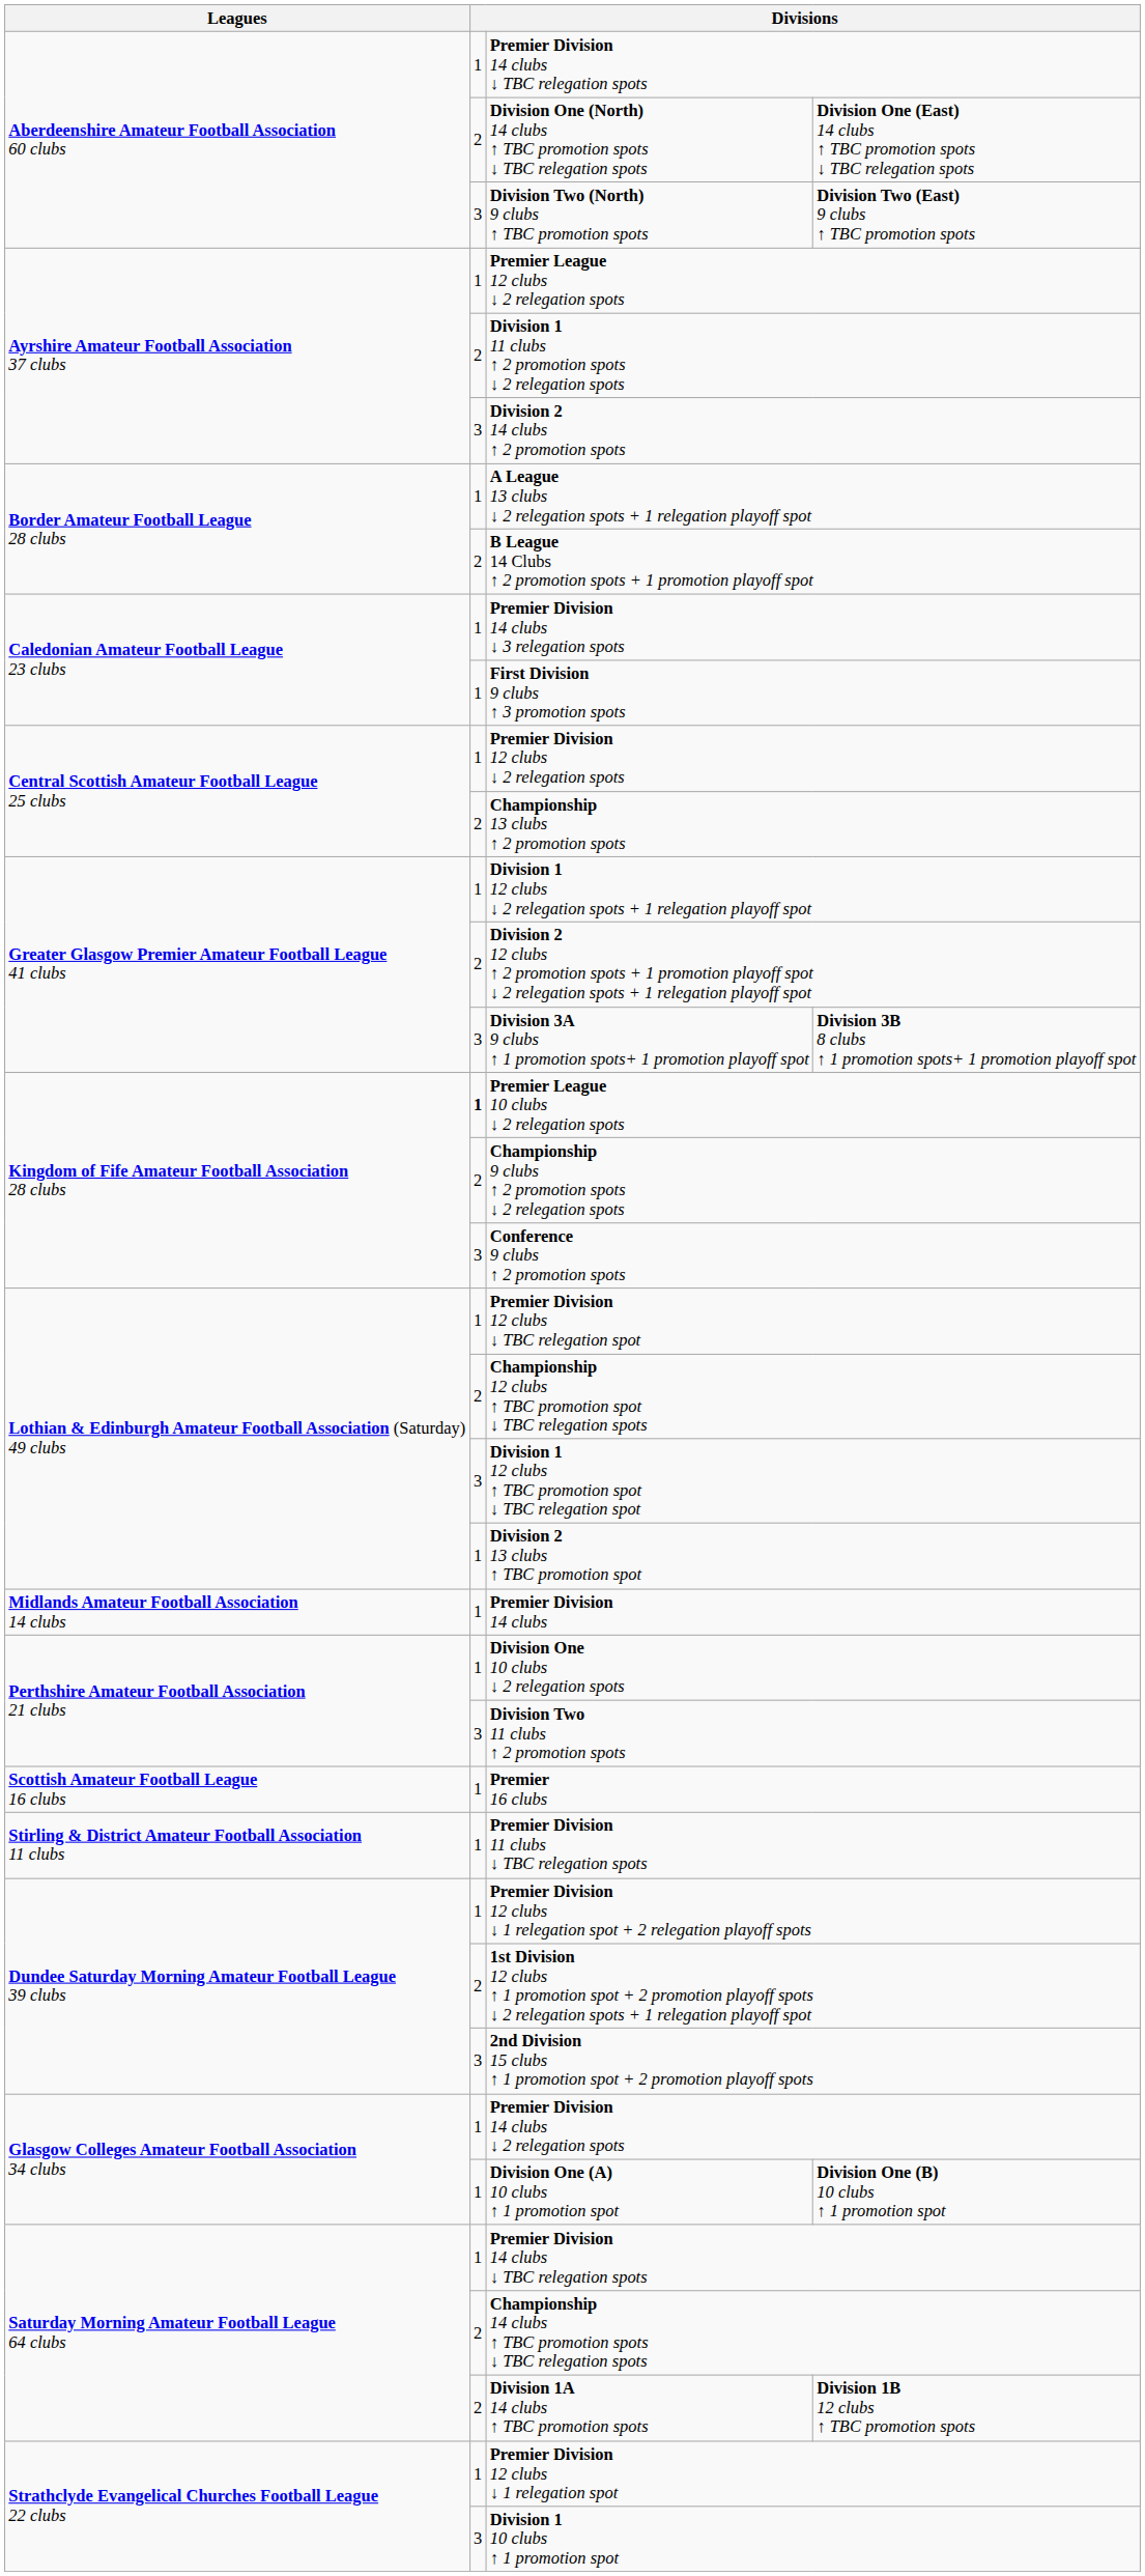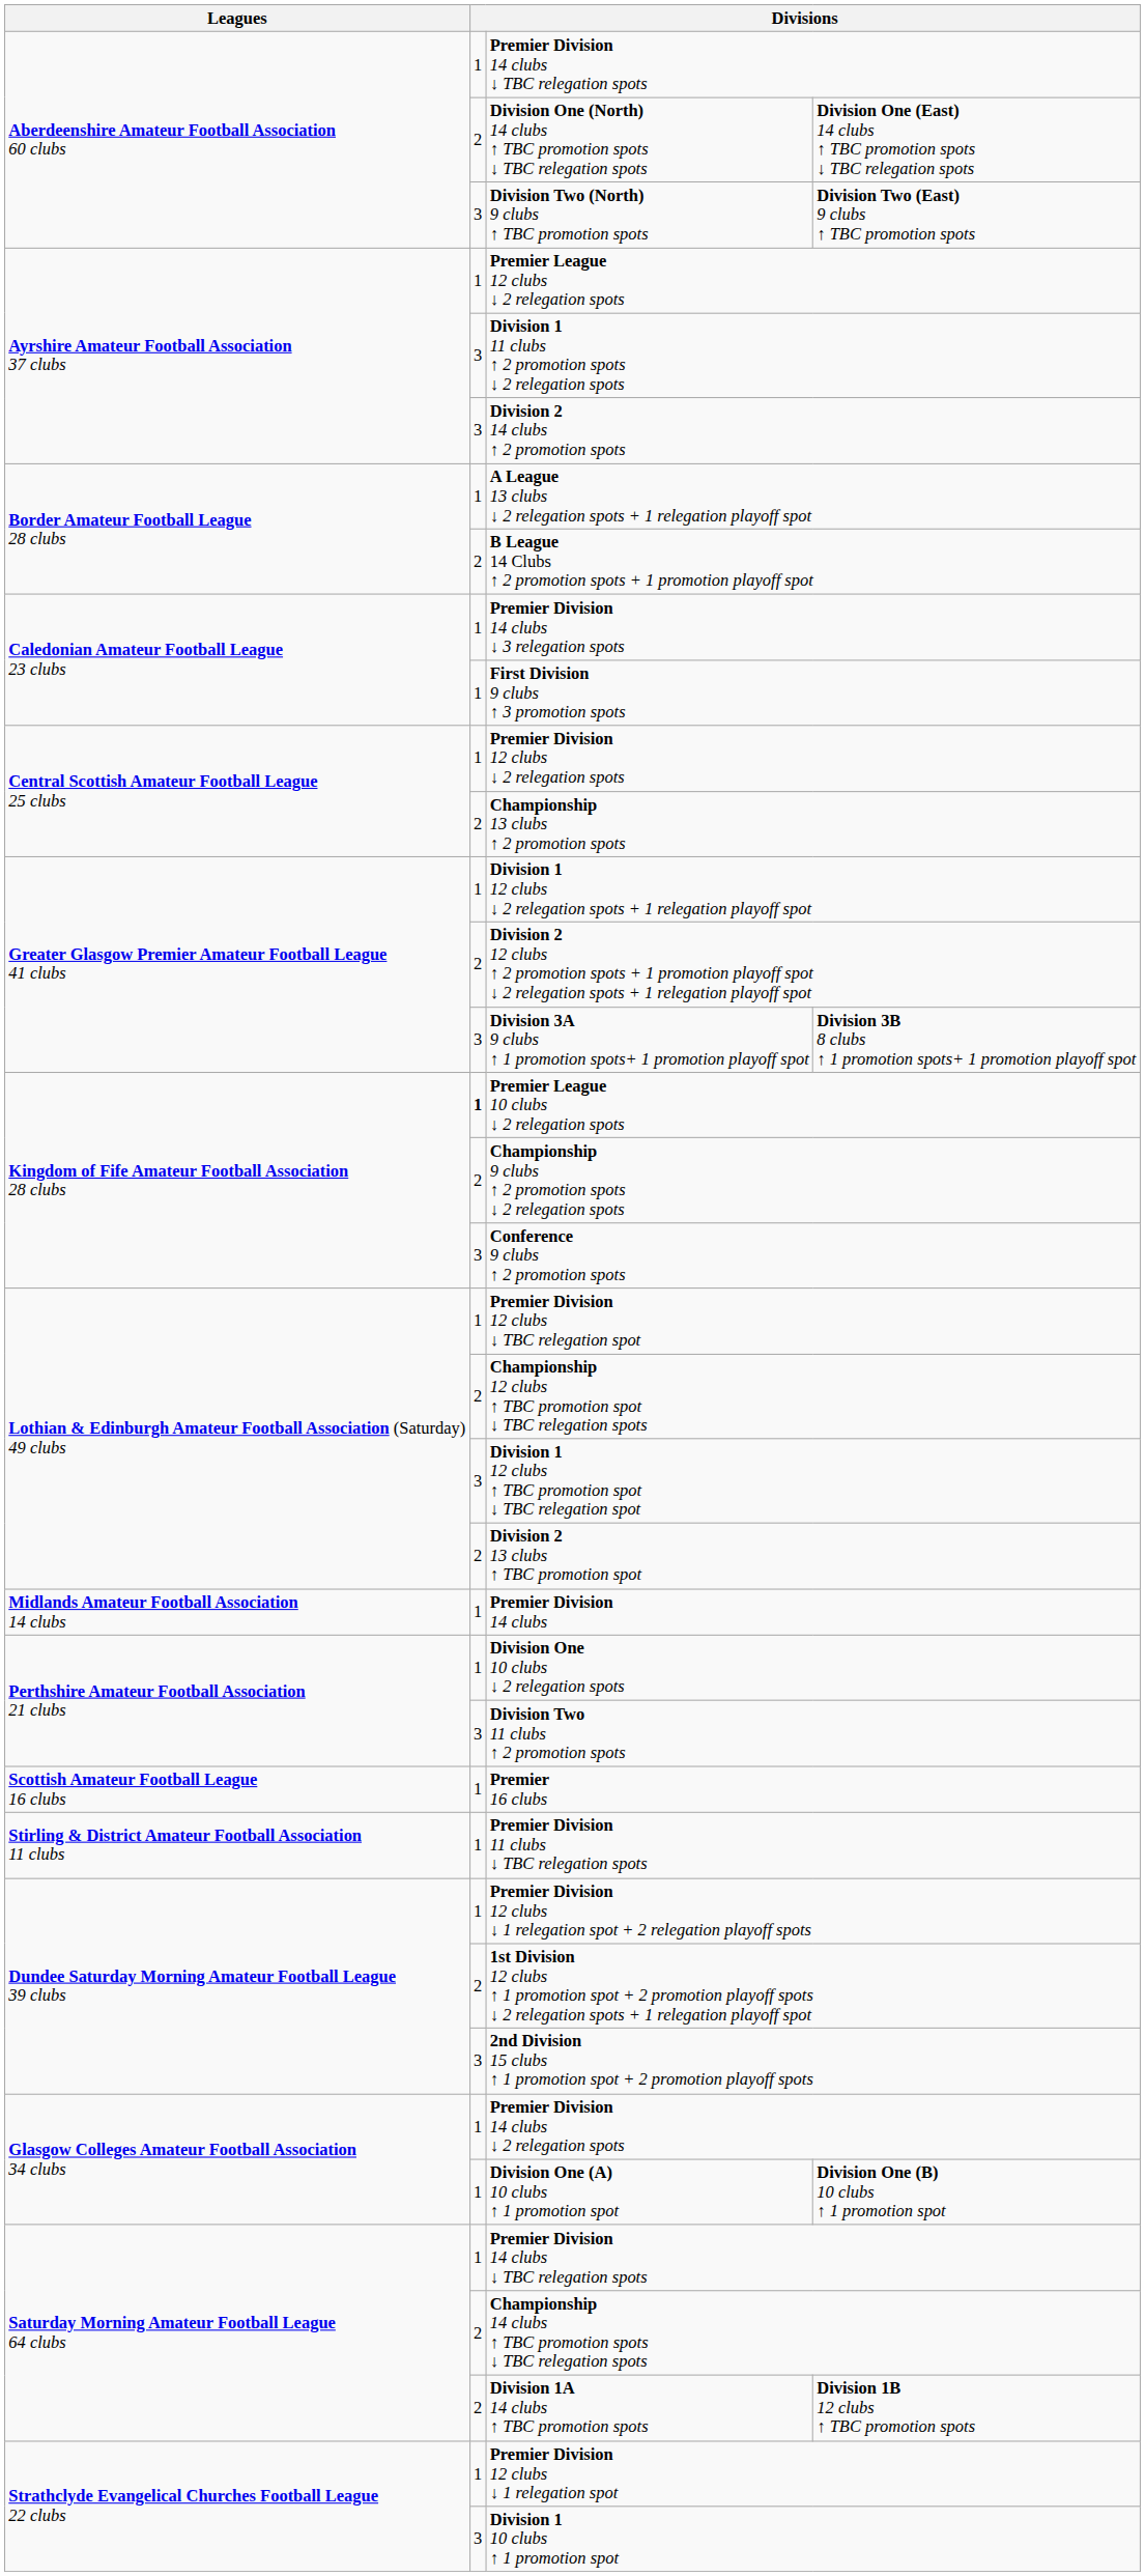Division 1 11 clubs ↑ 2 promotion spots ↓ 2 relegation spots | column 2: 2 -> 3
Division 2 13 clubs ↑ TBC promotion spot | column 2: 1 -> 2
